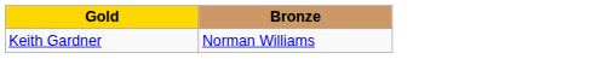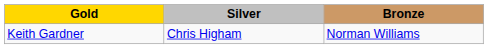+ column: Silver | Chris Higham
